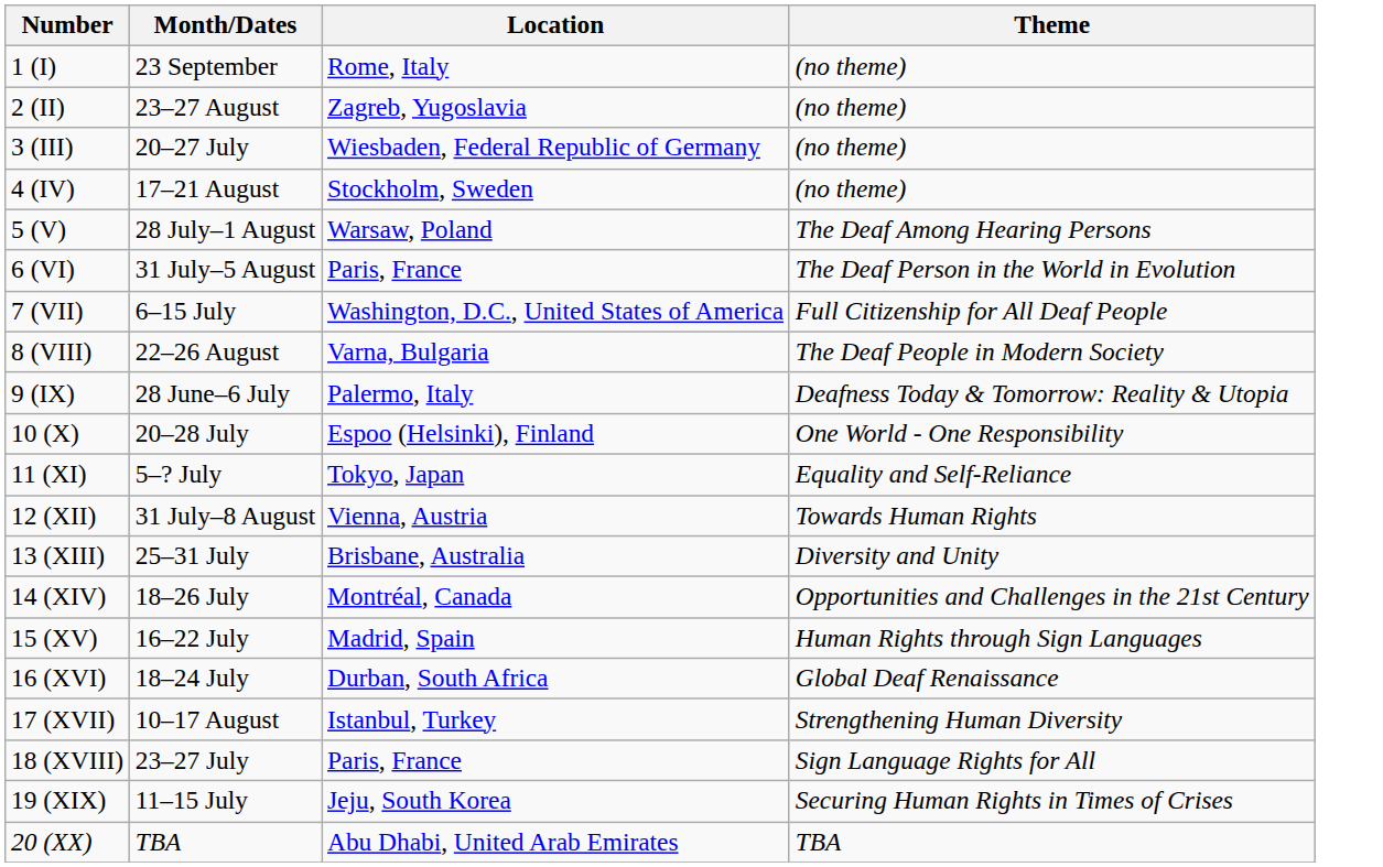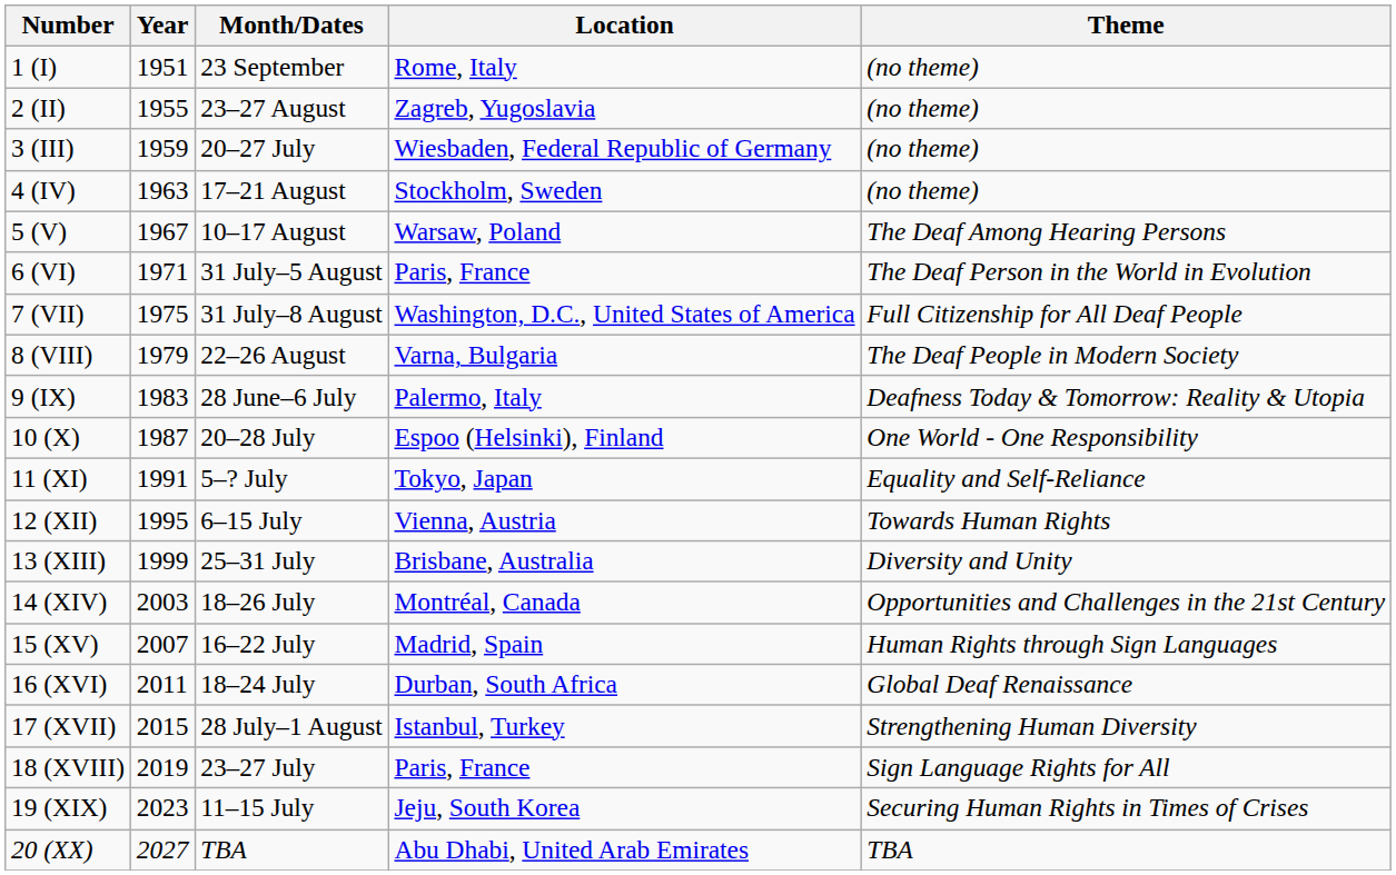+ column: Year | 1951 | 1955 | 1959 | 1963 | 1967 | 1971 | 1975 | 1979 | 1983 | 1987 | 1991 | 1995 | 1999 | 2003 | 2007 | 2011 | 2015 | 2019 | 2023 | 2027
5 (V) | Month/Dates: 28 July–1 August -> 10–17 August
7 (VII) | Month/Dates: 6–15 July -> 31 July–8 August
12 (XII) | Month/Dates: 31 July–8 August -> 6–15 July
17 (XVII) | Month/Dates: 10–17 August -> 28 July–1 August
